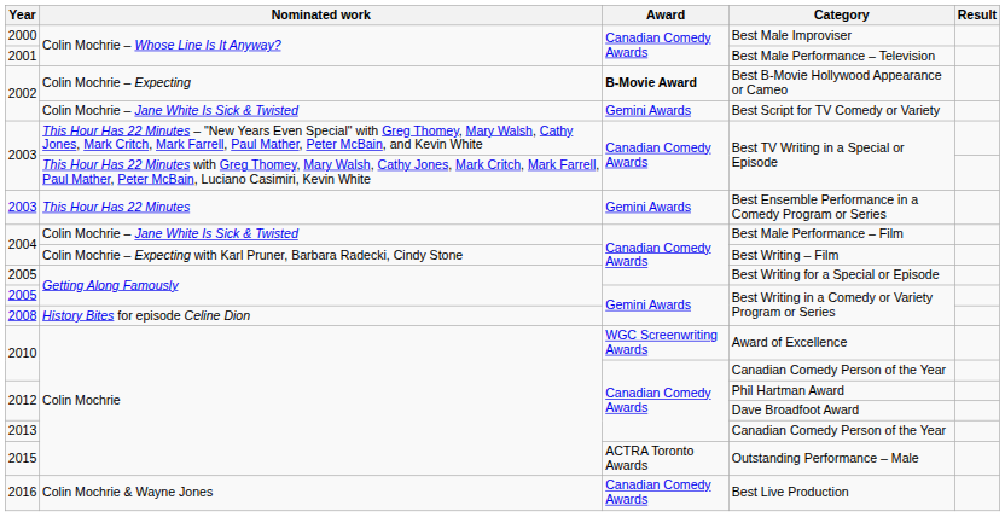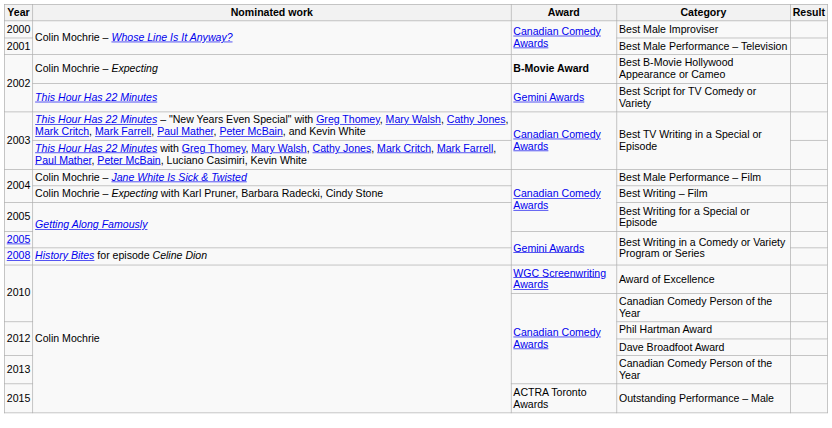Best Script for TV Comedy or Variety | Nominated work: Colin Mochrie – Jane White Is Sick & Twisted -> This Hour Has 22 Minutes
- row: 2003 | This Hour Has 22 Minutes | Gemini Awards | Best Ensemble Performance in a Comedy Program or Series
- row: 2016 | Colin Mochrie & Wayne Jones | Canadian Comedy Awards | Best Live Production
